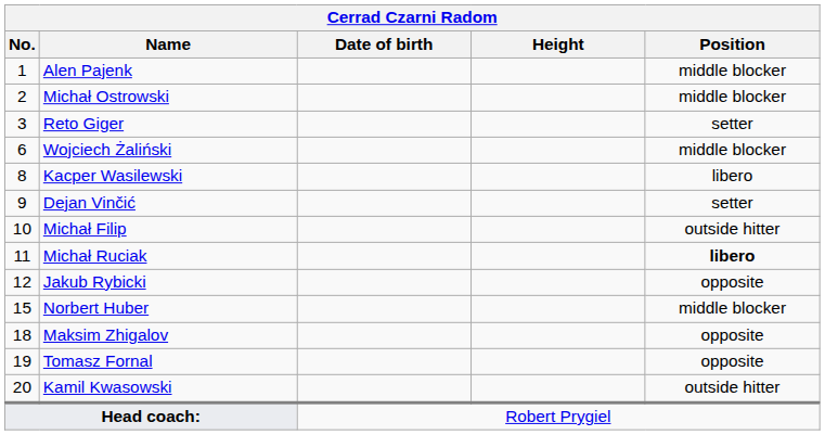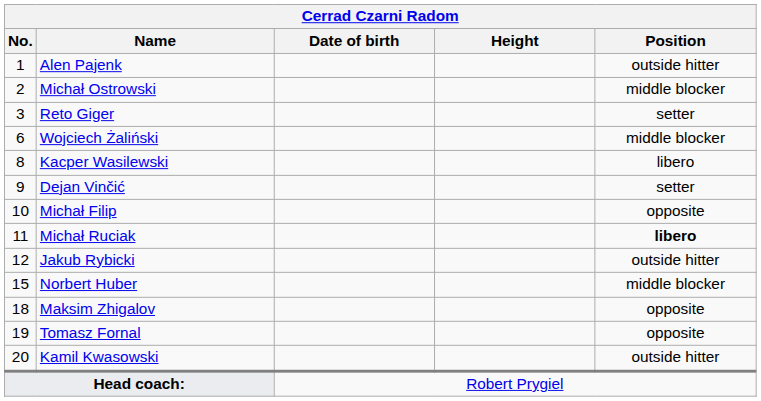Alen Pajenk | Position: middle blocker -> outside hitter
Michał Filip | Position: outside hitter -> opposite
Jakub Rybicki | Position: opposite -> outside hitter
